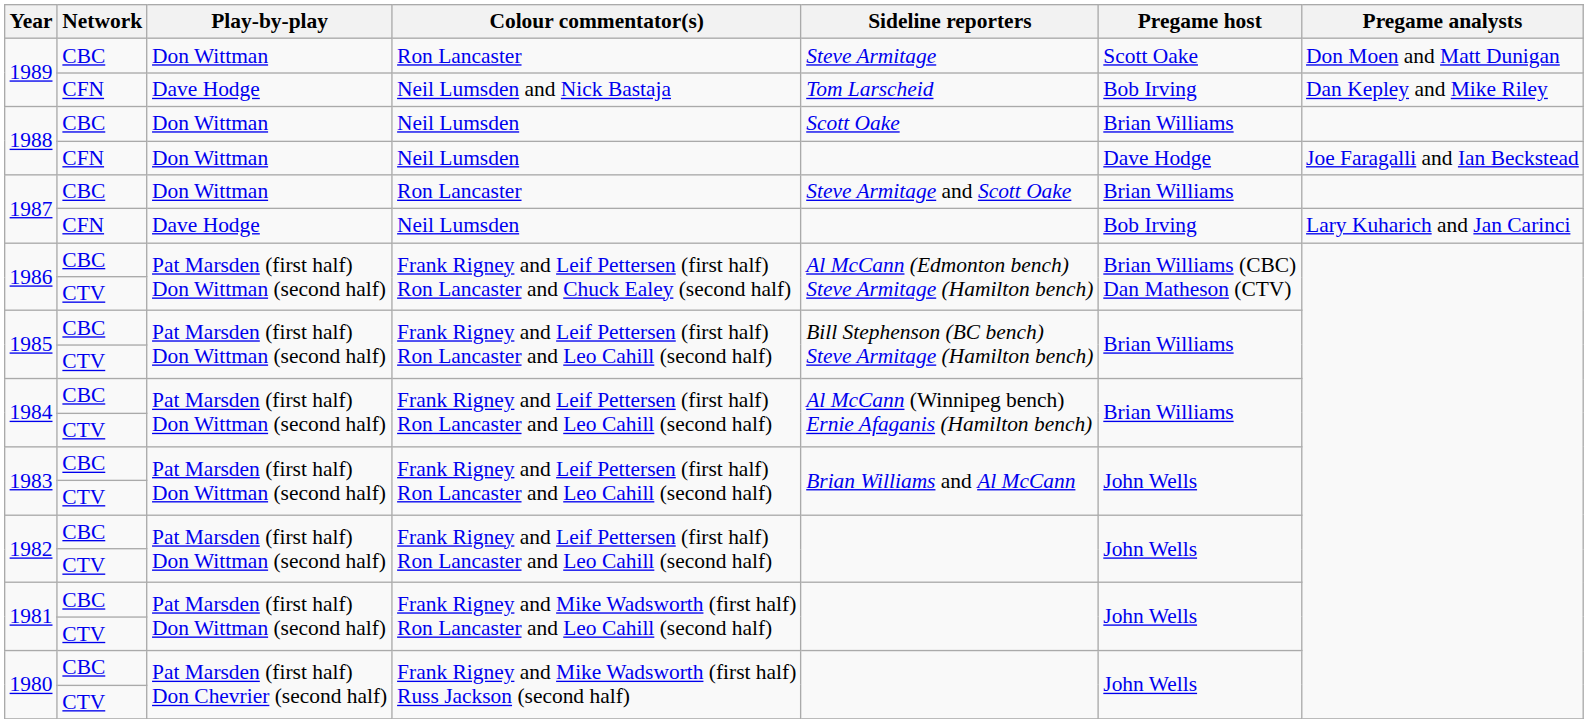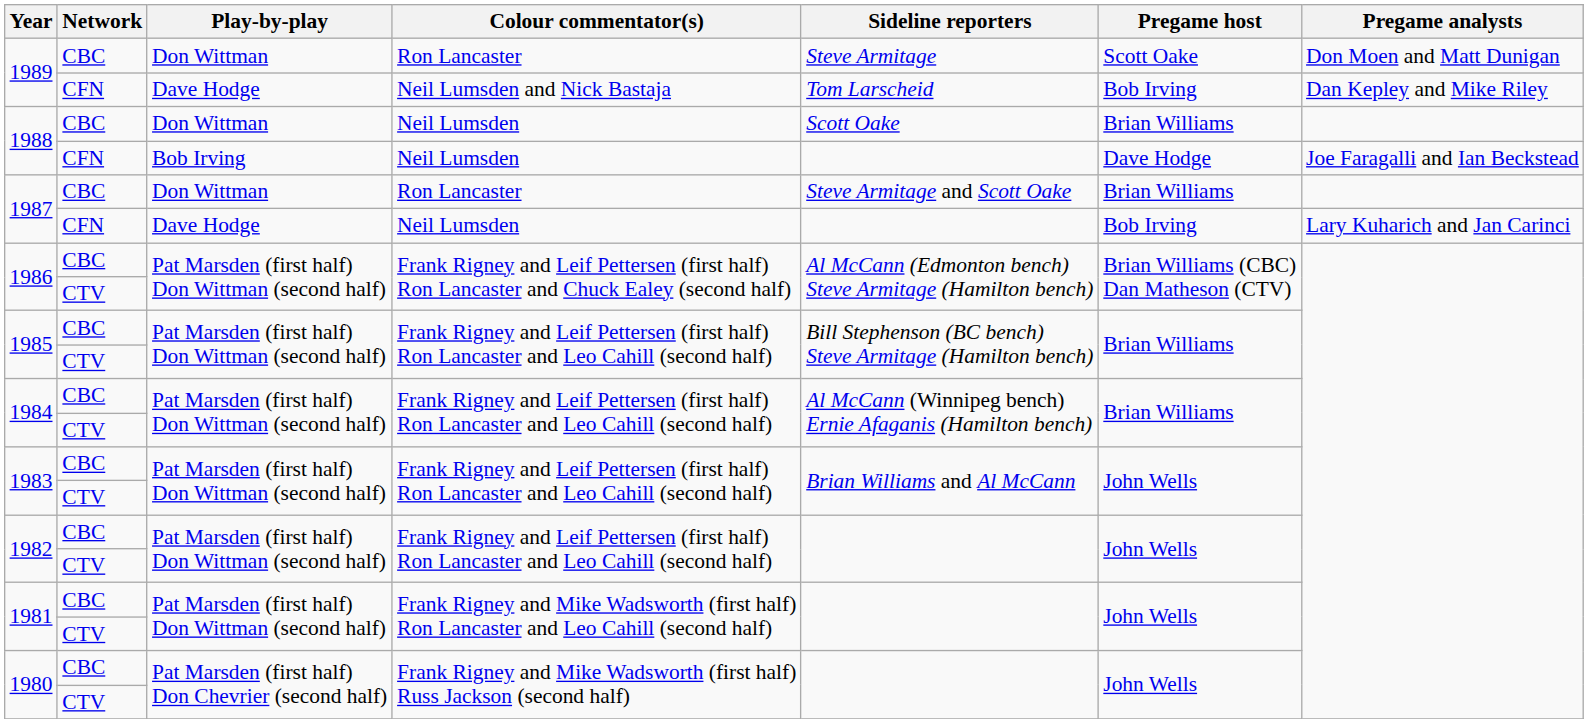1988 / CFN | Play-by-play: Don Wittman -> Bob Irving
